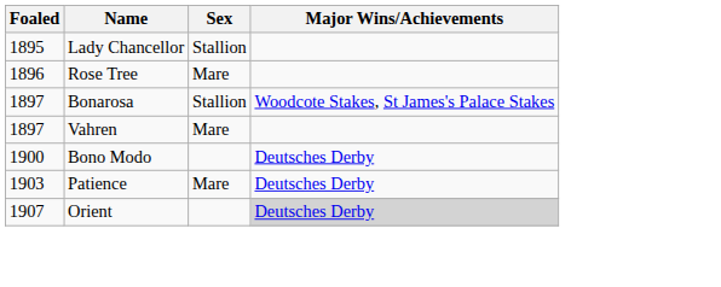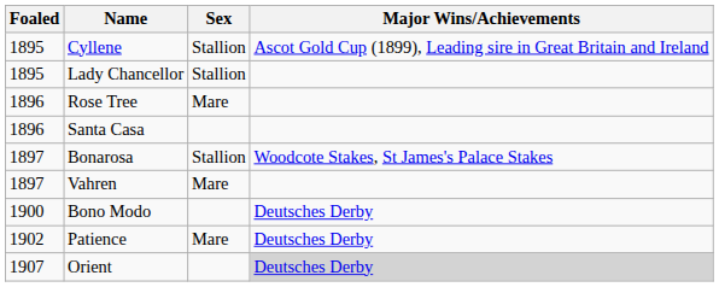+ row: 1895 | Cyllene | Stallion | Ascot Gold Cup (1899), Leading sire in Great Britain and Ireland
+ row: 1896 | Santa Casa
Patience | Foaled: 1903 -> 1902
